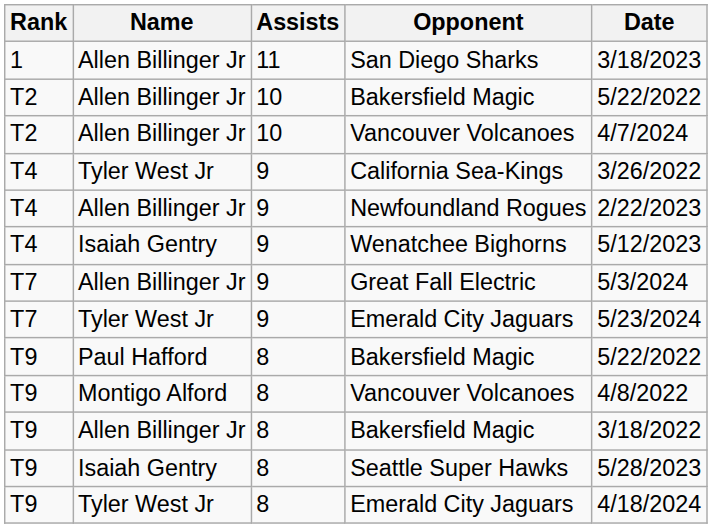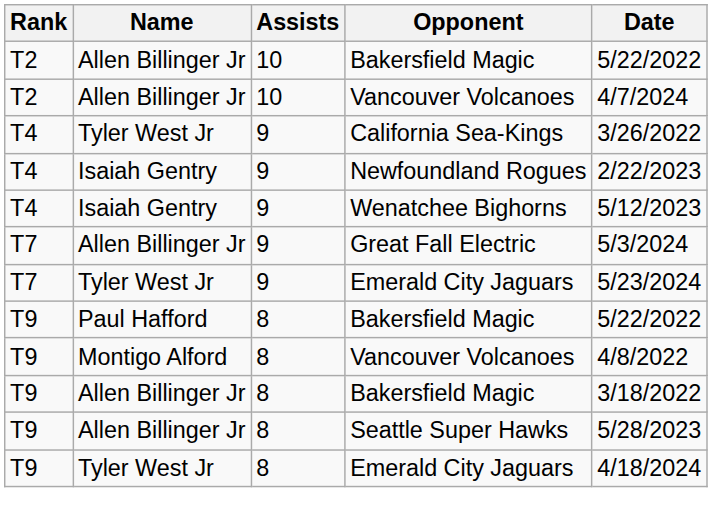- row: 1 | Allen Billinger Jr | 11 | San Diego Sharks | 3/18/2023
Newfoundland Rogues | Name: Allen Billinger Jr -> Isaiah Gentry
Seattle Super Hawks | Name: Isaiah Gentry -> Allen Billinger Jr
